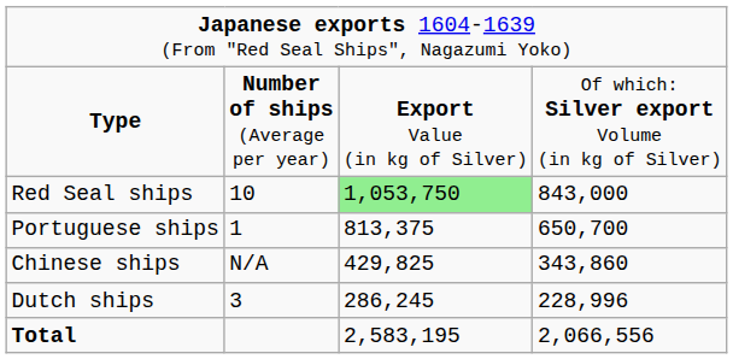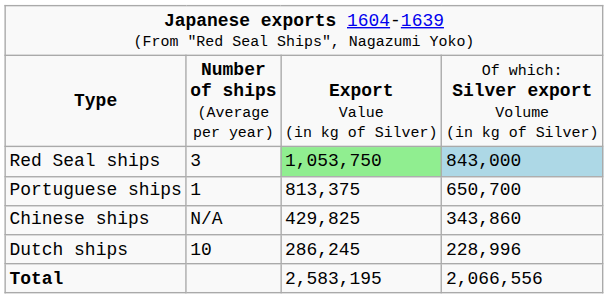Red Seal ships | column 2: 10 -> 3
Red Seal ships | column 4: no background -> lightblue background
Dutch ships | column 2: 3 -> 10
